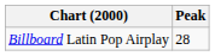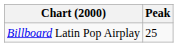Billboard Latin Pop Airplay | Peak: 28 -> 25
